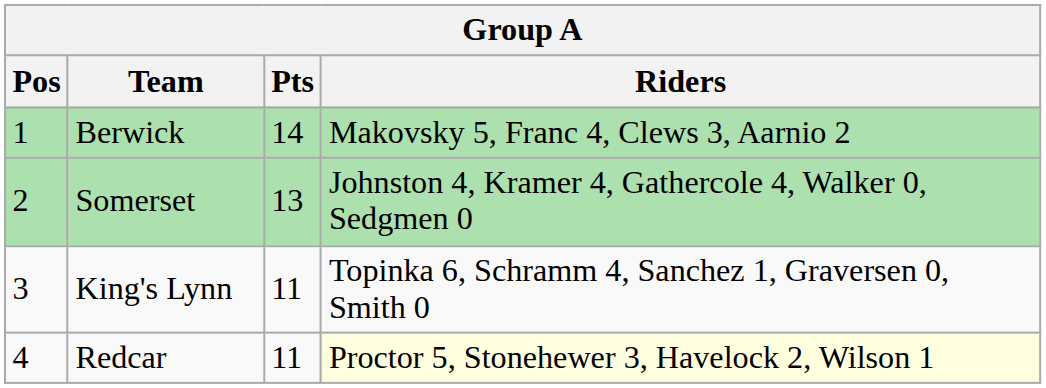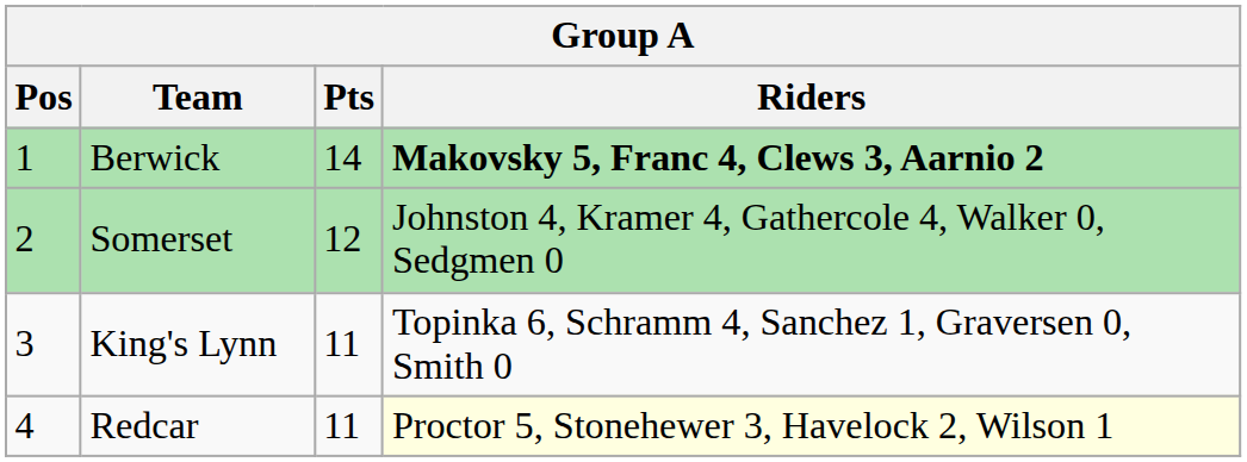Berwick | Riders: normal -> bold
Somerset | Pts: 13 -> 12
